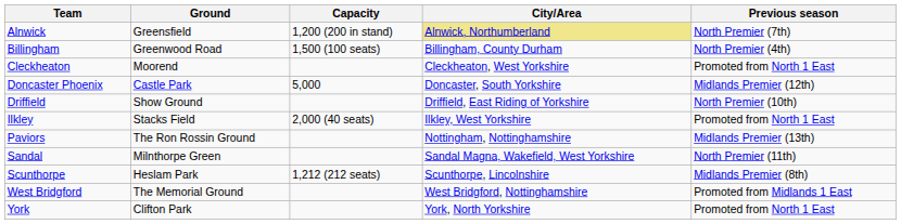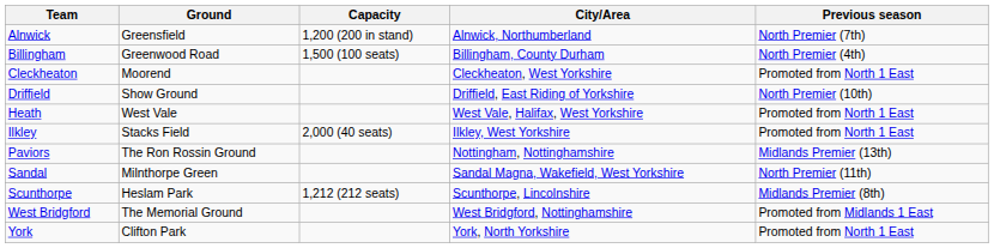Alnwick | City/Area: khaki background -> no background
- row: Doncaster Phoenix | Castle Park | 5,000 | Doncaster, South Yorkshire | Midlands Premier (12th)
+ row: Heath | West Vale | West Vale, Halifax, West Yorkshire | Promoted from North 1 East
